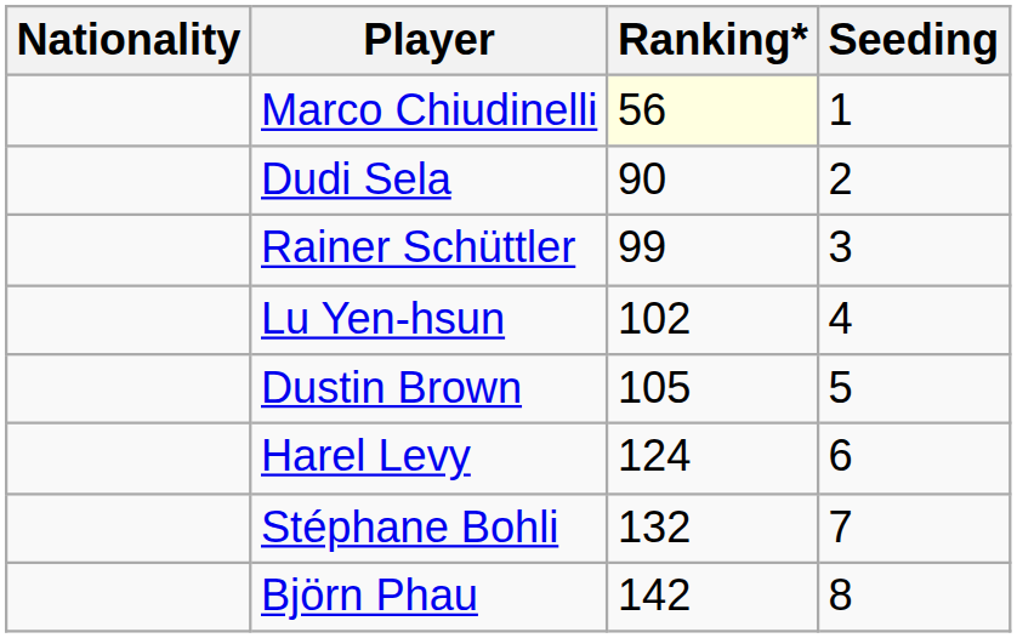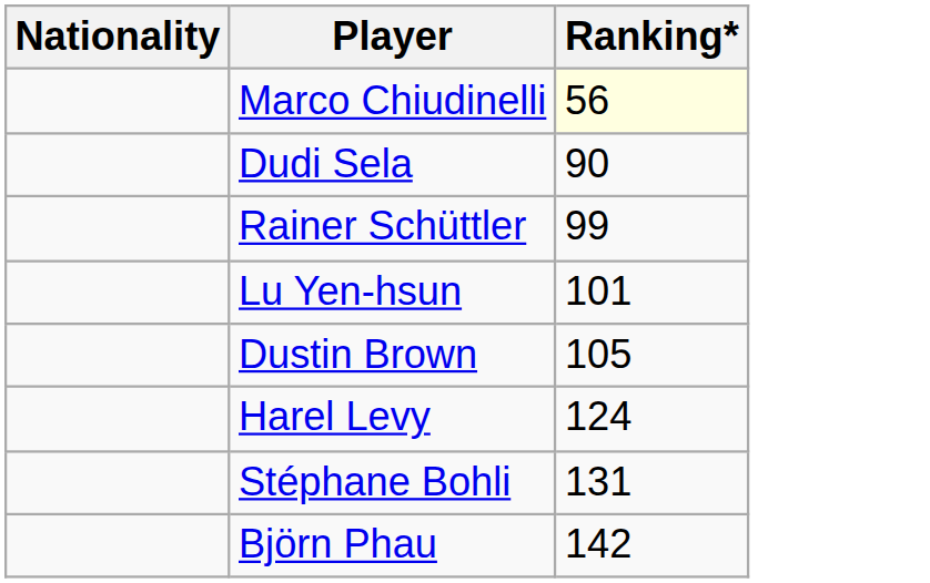- column: Seeding | 1 | 2 | 3 | 4 | 5 | 6 | 7 | 8
Lu Yen-hsun | Ranking*: 102 -> 101
Stéphane Bohli | Ranking*: 132 -> 131
